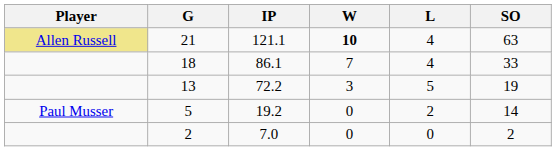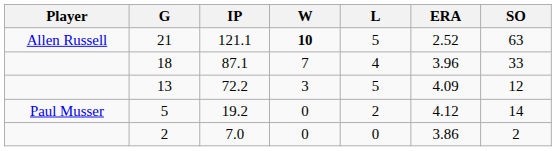+ column: ERA | 2.52 | 3.96 | 4.09 | 4.12 | 3.86
21 | Player: khaki background -> no background
21 | L: 4 -> 5
18 | IP: 86.1 -> 87.1
13 | SO: 19 -> 12
